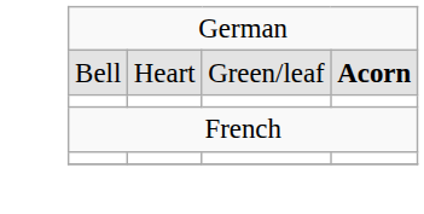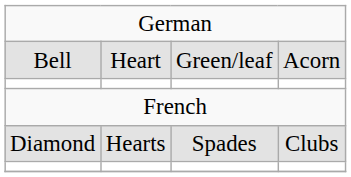Bell | column 4: bold -> normal
+ row: Diamond | Hearts | Spades | Clubs
